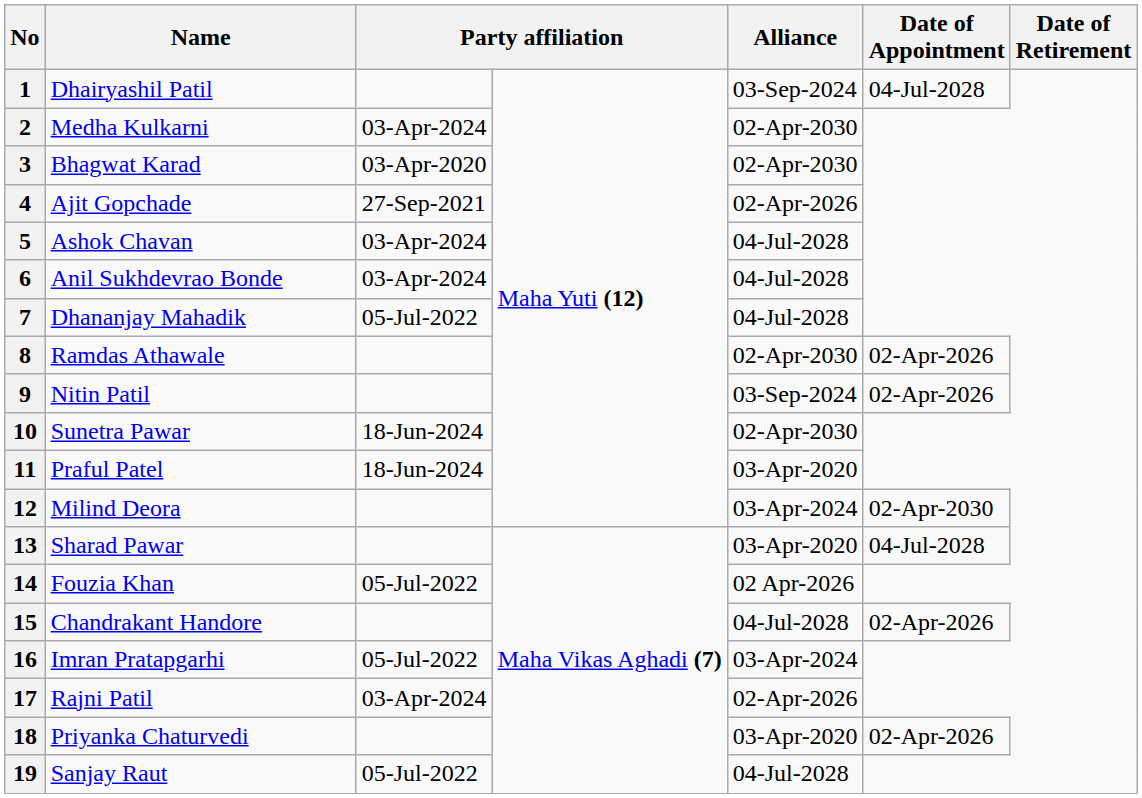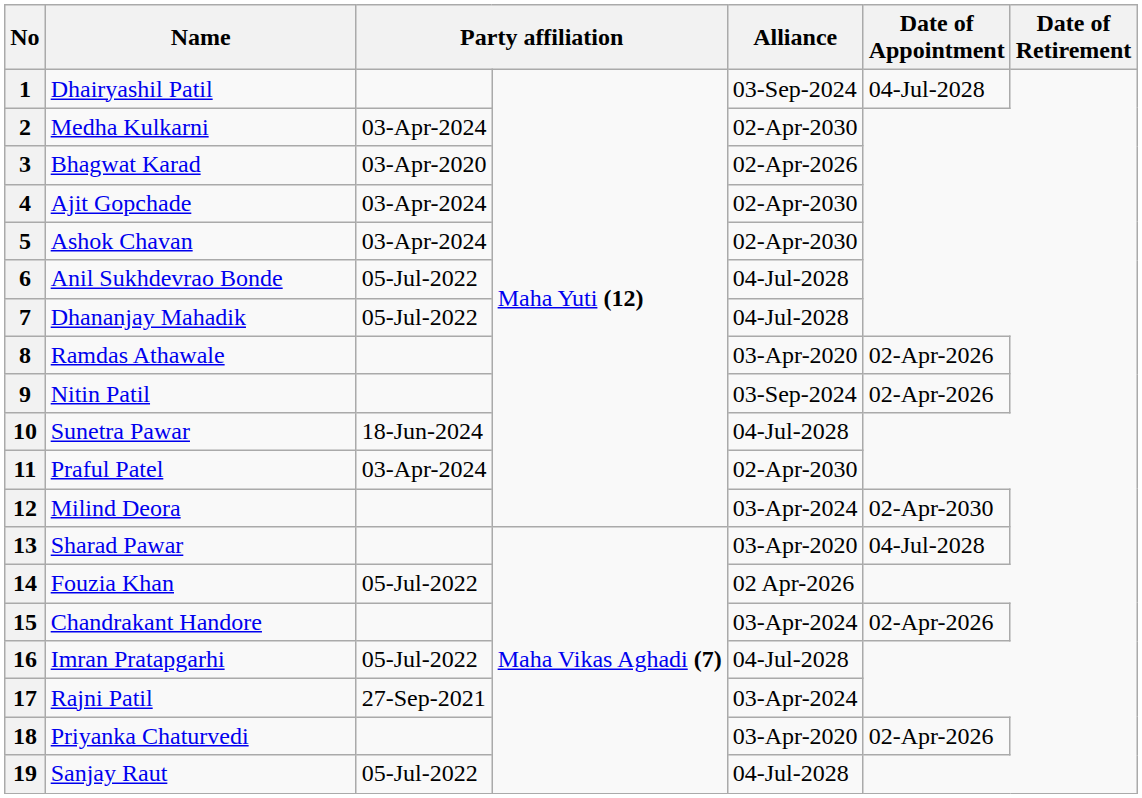3 | Alliance: 02-Apr-2030 -> 02-Apr-2026
4 | column 3: 27-Sep-2021 -> 03-Apr-2024
4 | Alliance: 02-Apr-2026 -> 02-Apr-2030
5 | Alliance: 04-Jul-2028 -> 02-Apr-2030
6 | column 3: 03-Apr-2024 -> 05-Jul-2022
8 | Alliance: 02-Apr-2030 -> 03-Apr-2020
10 | Alliance: 02-Apr-2030 -> 04-Jul-2028
11 | column 3: 18-Jun-2024 -> 03-Apr-2024
11 | Alliance: 03-Apr-2020 -> 02-Apr-2030
15 | Alliance: 04-Jul-2028 -> 03-Apr-2024
16 | Alliance: 03-Apr-2024 -> 04-Jul-2028
17 | column 3: 03-Apr-2024 -> 27-Sep-2021
17 | Alliance: 02-Apr-2026 -> 03-Apr-2024
